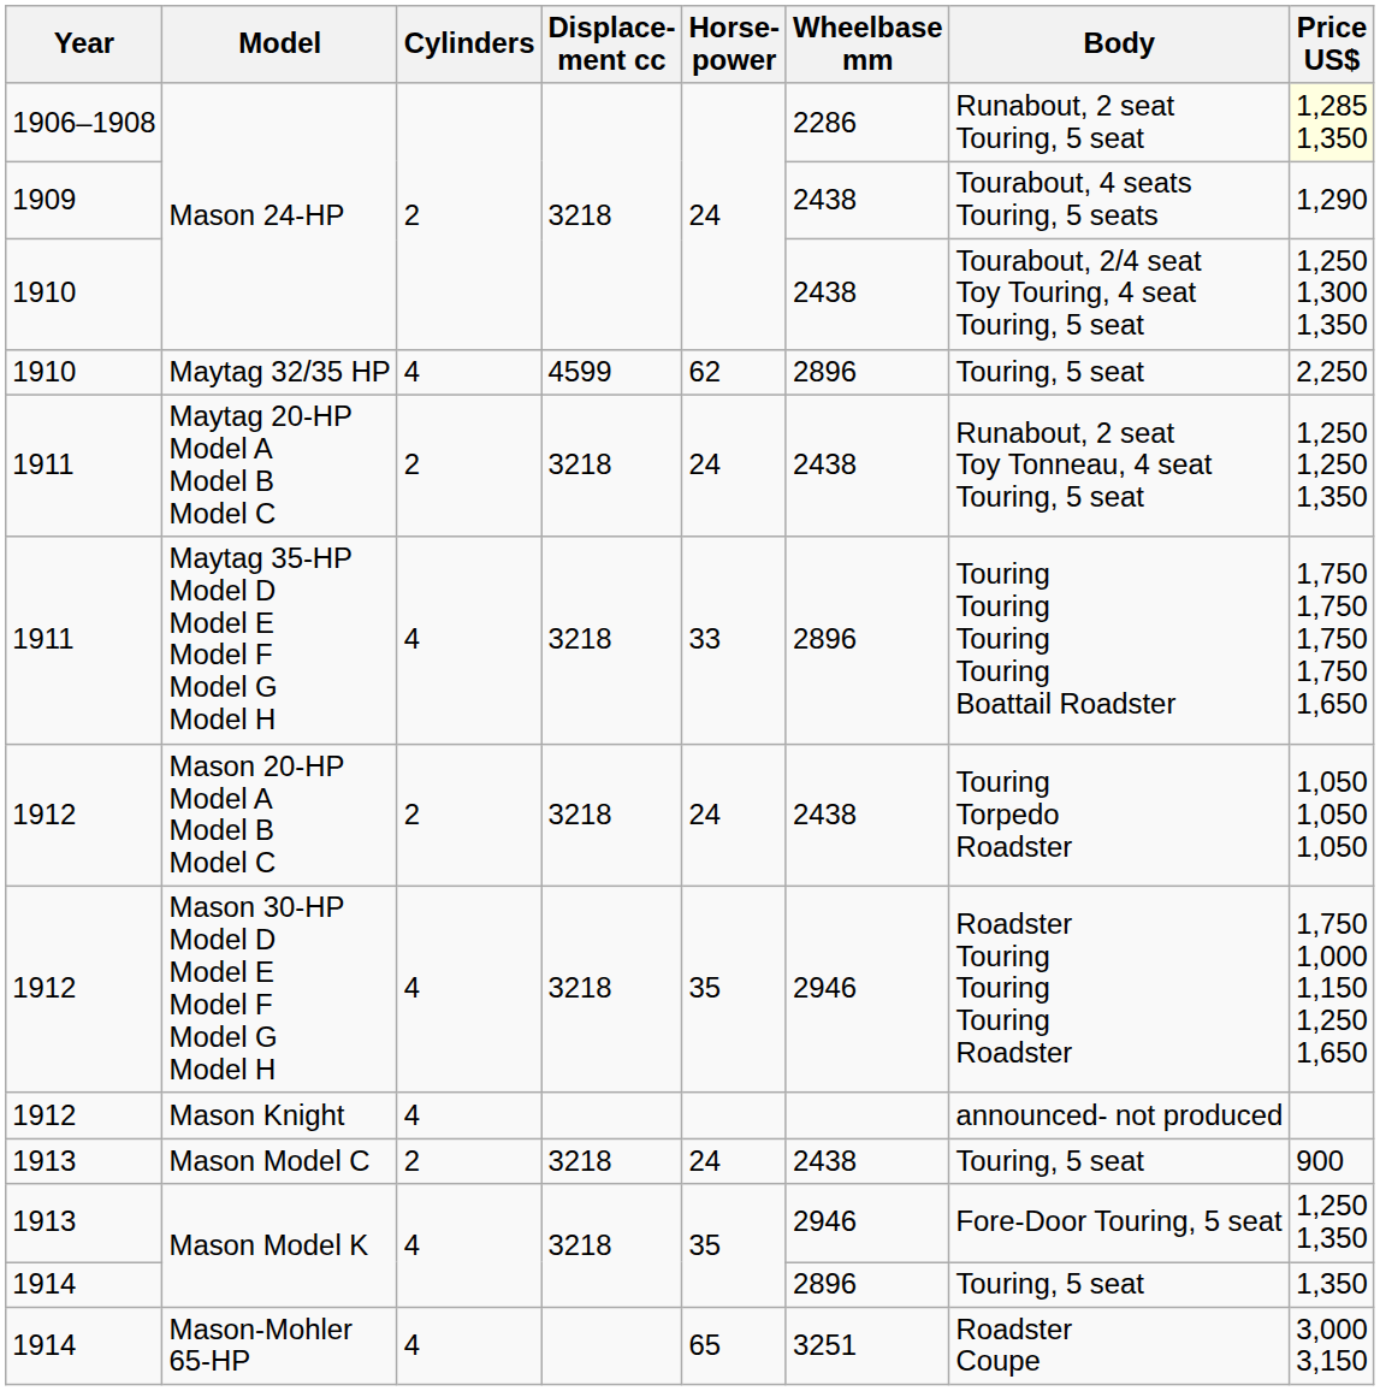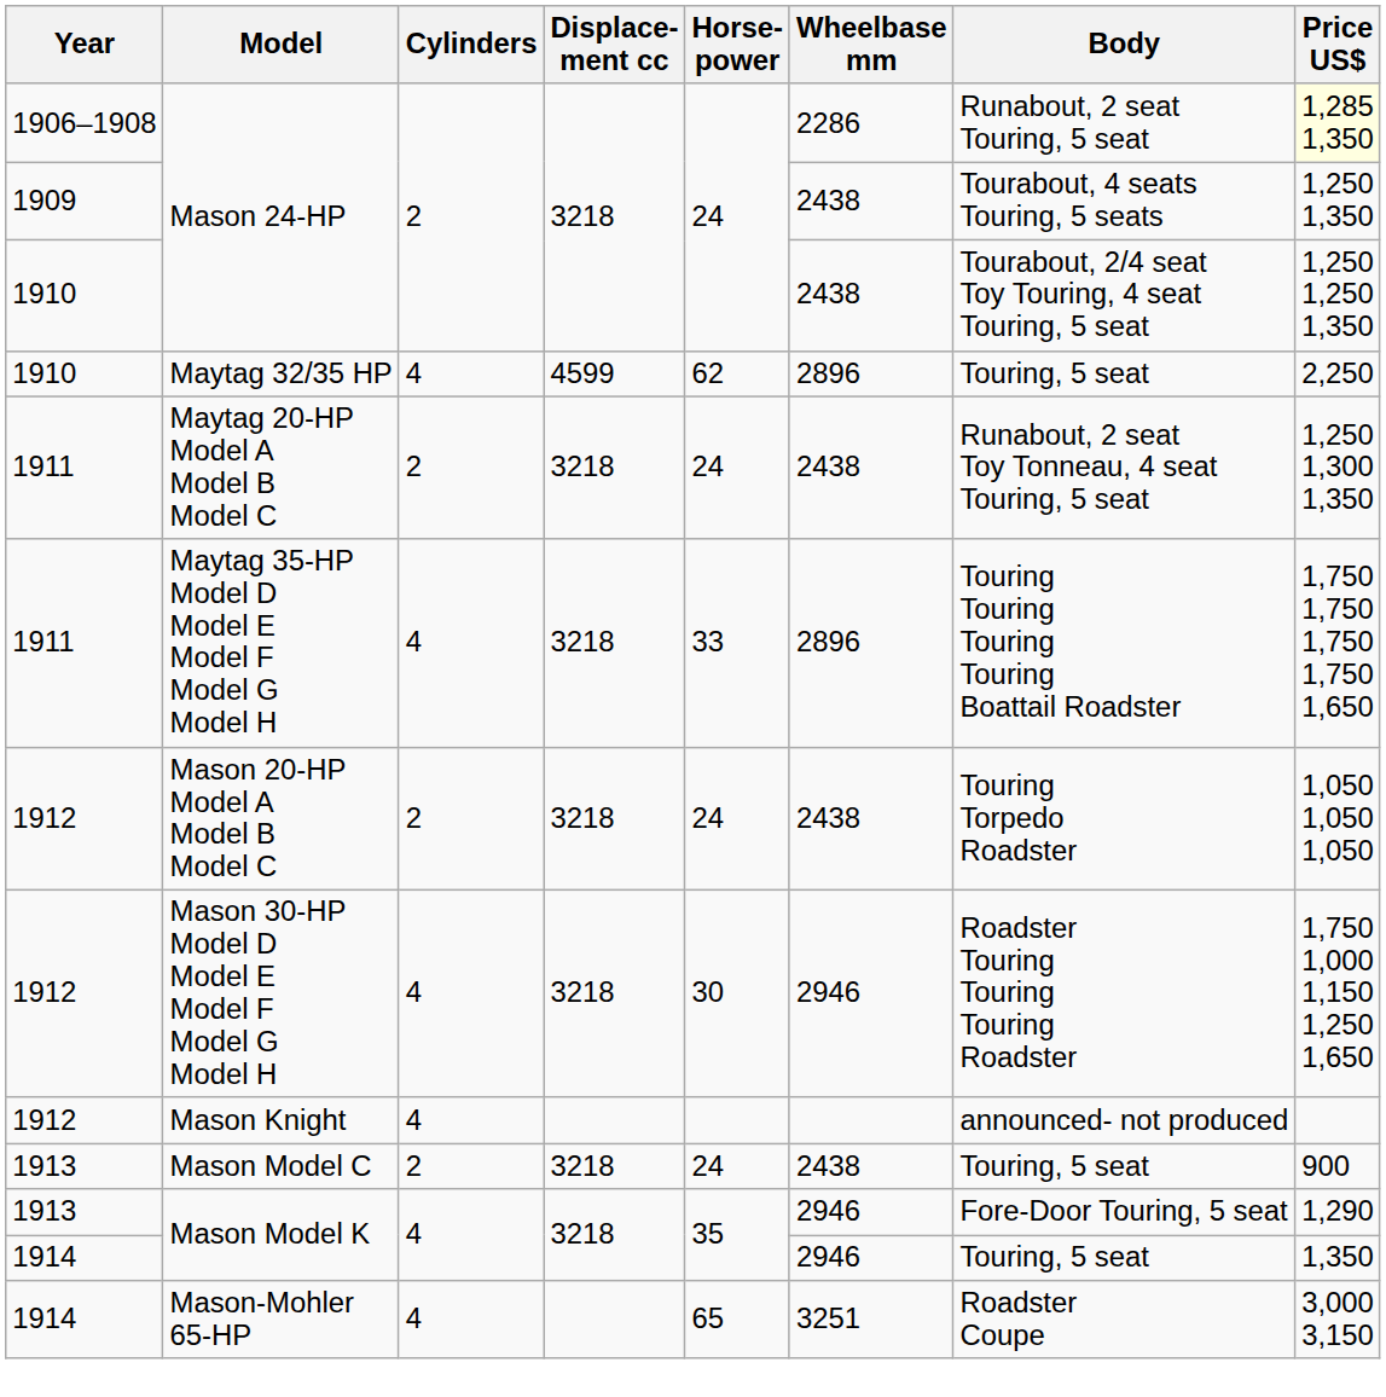1909 / Mason 24-HP | Price US$: 1,290 -> 1,250 1,350
1910 / Mason 24-HP | Price US$: 1,250 1,300 1,350 -> 1,250 1,250 1,350
Maytag 20-HP Model A Model B Model C | Price US$: 1,250 1,250 1,350 -> 1,250 1,300 1,350
Mason 30-HP Model D Model E Model F Model G Model H | Horse- power: 35 -> 30
1913 / Mason Model K | Price US$: 1,250 1,350 -> 1,290
1914 / Mason Model K | Wheelbase mm: 2896 -> 2946
